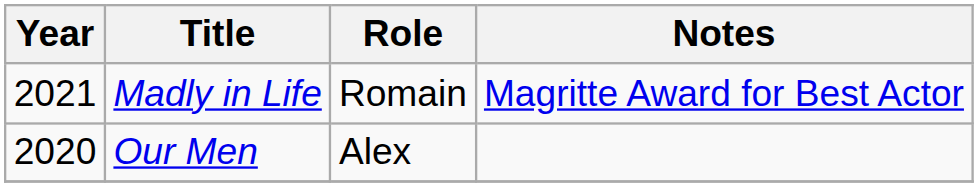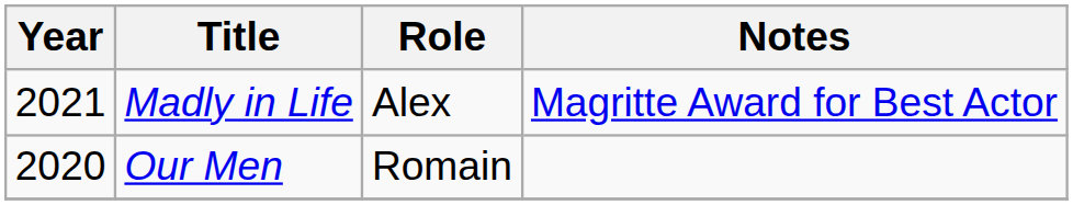Madly in Life | Role: Romain -> Alex
Our Men | Role: Alex -> Romain
